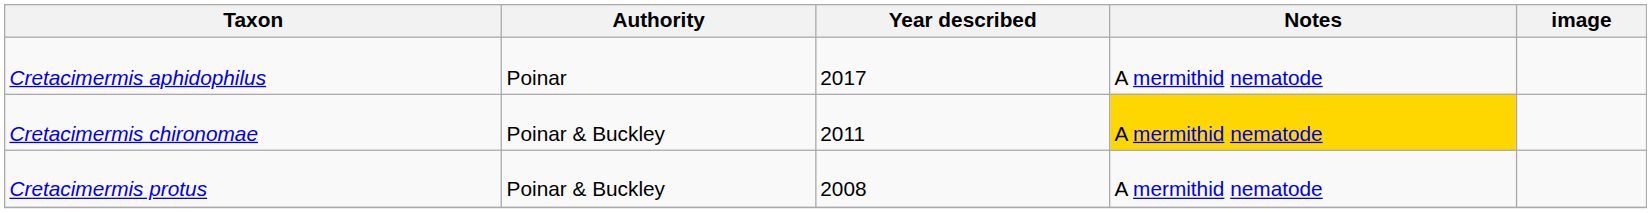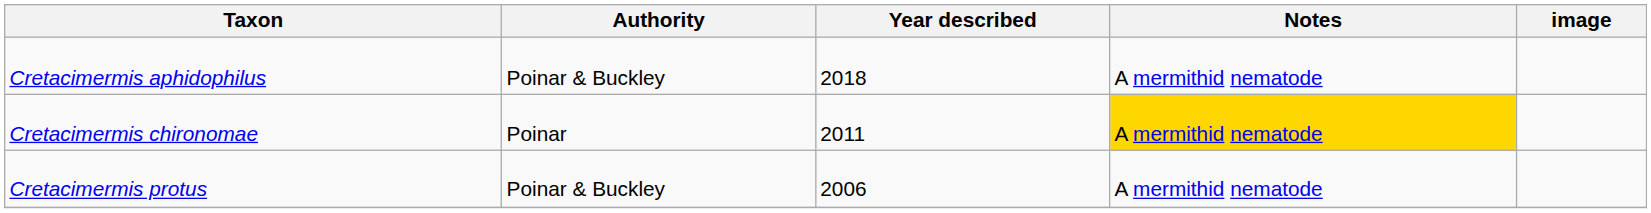Cretacimermis aphidophilus | Authority: Poinar -> Poinar & Buckley
Cretacimermis aphidophilus | Year described: 2017 -> 2018
Cretacimermis chironomae | Authority: Poinar & Buckley -> Poinar
Cretacimermis protus | Year described: 2008 -> 2006
